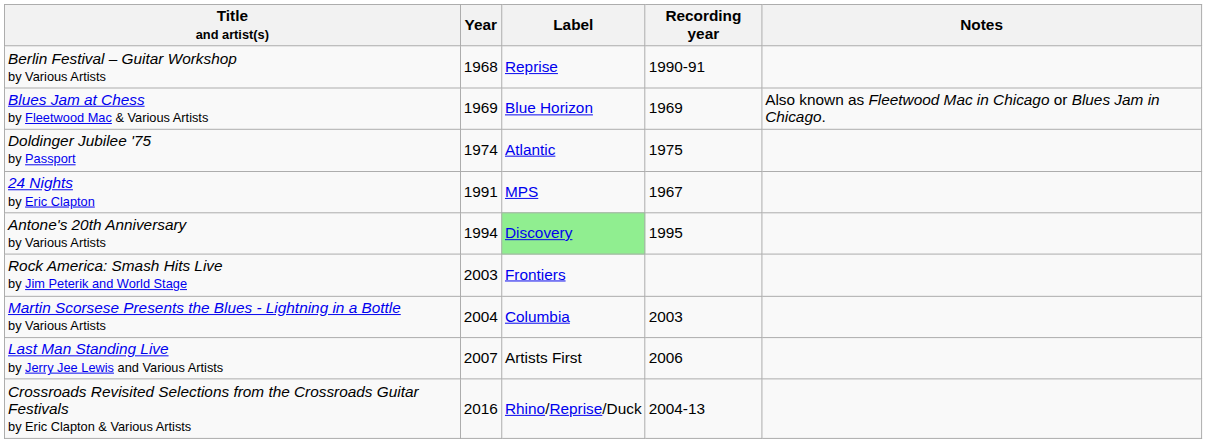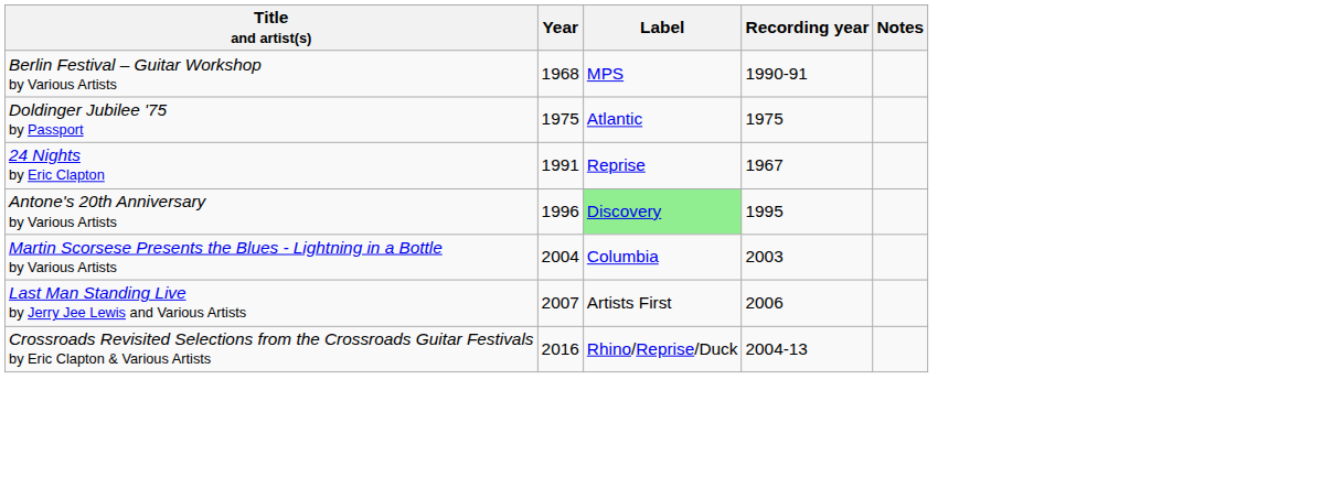Berlin Festival – Guitar Workshop by Various Artists | Label: Reprise -> MPS
- row: Blues Jam at Chess by Fleetwood Mac & Various Artists | 1969 | Blue Horizon | 1969 | Also known as Fleetwood Mac in Chicago or Blues Jam in Chicago.
Doldinger Jubilee '75 by Passport | Year: 1974 -> 1975
24 Nights by Eric Clapton | Label: MPS -> Reprise
Antone's 20th Anniversary by Various Artists | Year: 1994 -> 1996
- row: Rock America: Smash Hits Live by Jim Peterik and World Stage | 2003 | Frontiers
